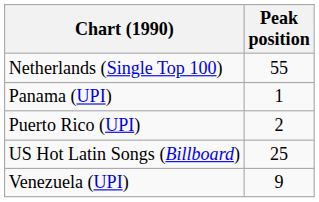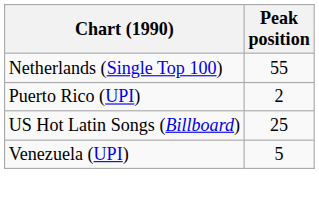- row: Panama (UPI) | 1
Venezuela (UPI) | Peak position: 9 -> 5
